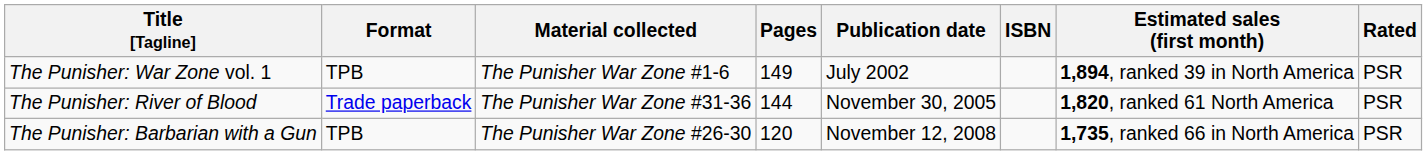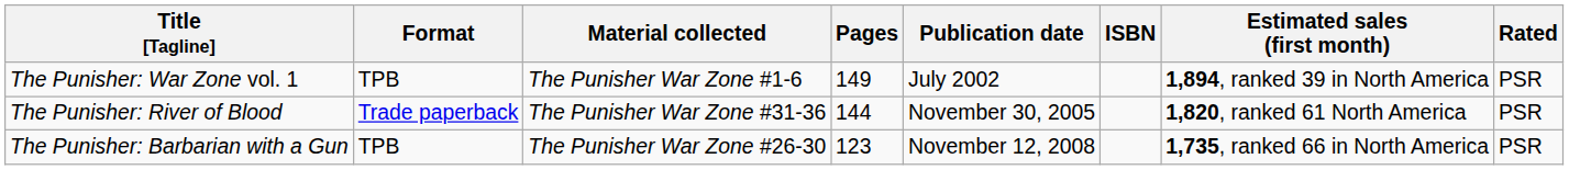The Punisher: Barbarian with a Gun | Pages: 120 -> 123
